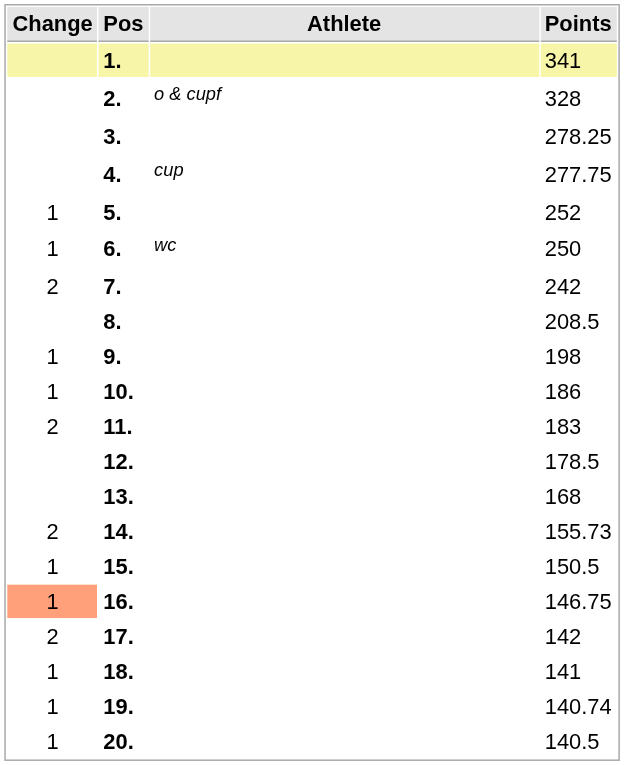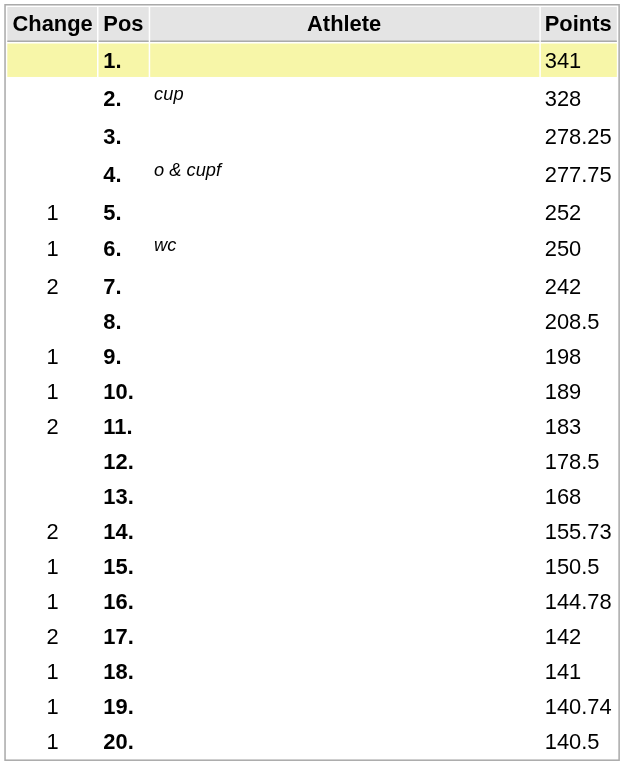2. | Athlete: o & cupf -> cup
4. | Athlete: cup -> o & cupf
10. | Points: 186 -> 189
16. | Change: lightsalmon background -> no background
16. | Points: 146.75 -> 144.78
